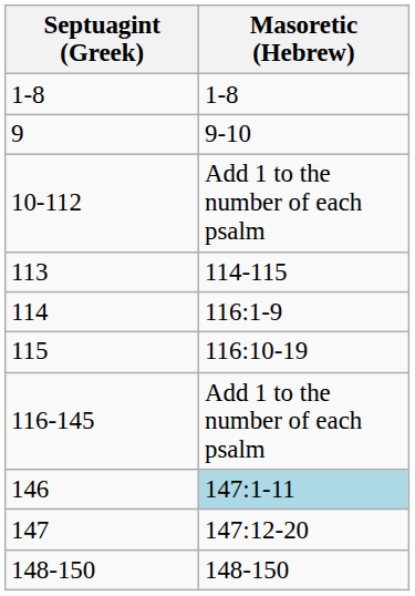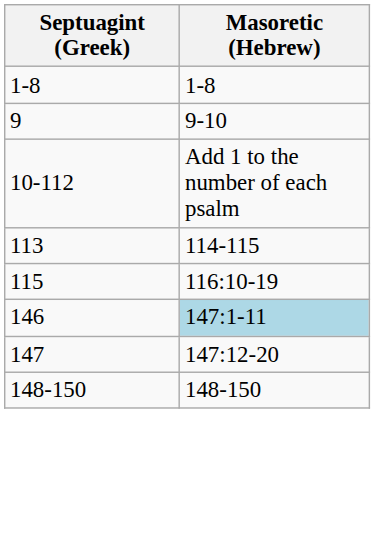- row: 114 | 116:1-9
- row: 116-145 | Add 1 to the number of each psalm
